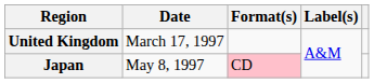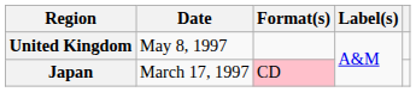United Kingdom | Date: March 17, 1997 -> May 8, 1997
Japan | Date: May 8, 1997 -> March 17, 1997
